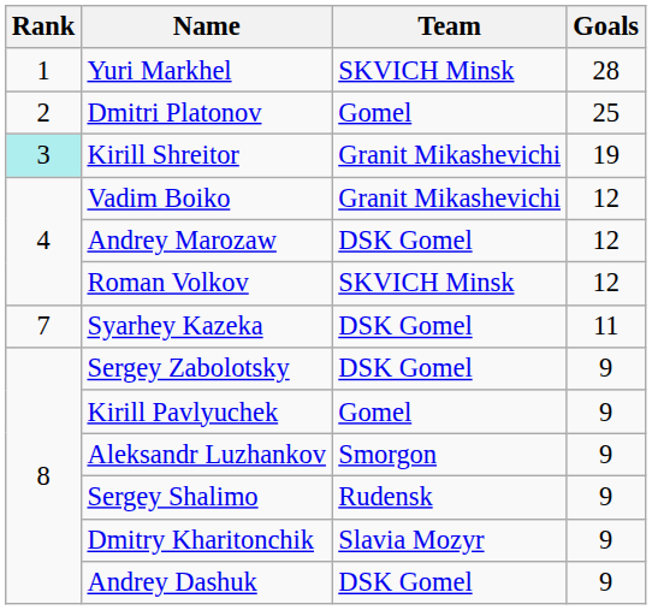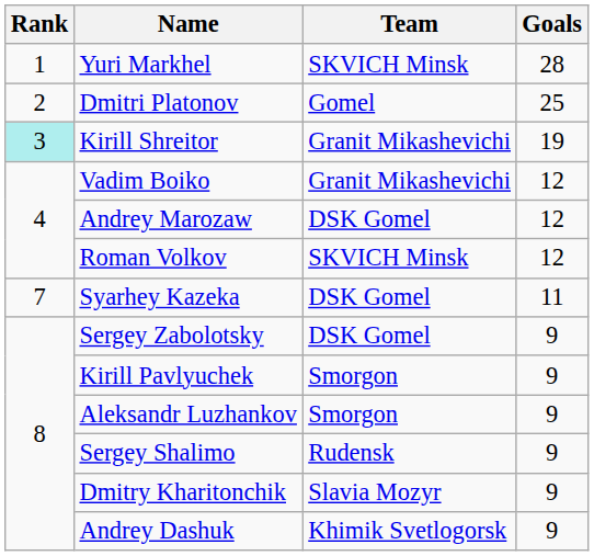Kirill Pavlyuchek | Team: Gomel -> Smorgon
Andrey Dashuk | Team: DSK Gomel -> Khimik Svetlogorsk
